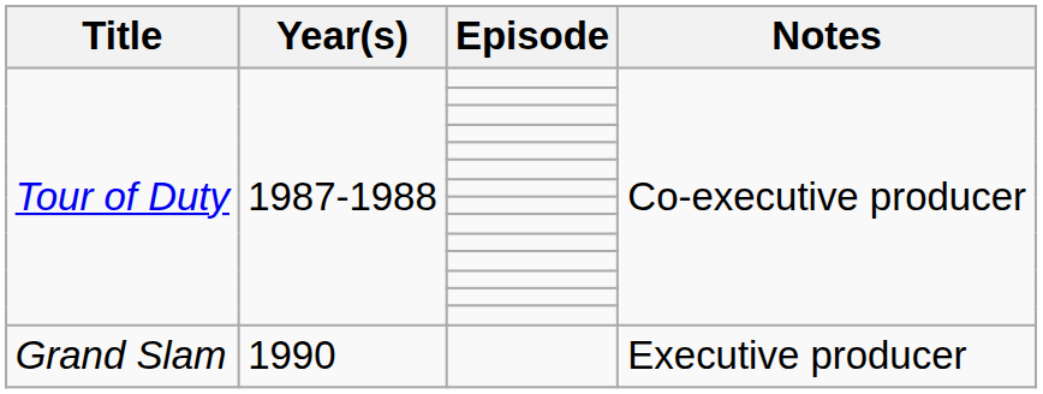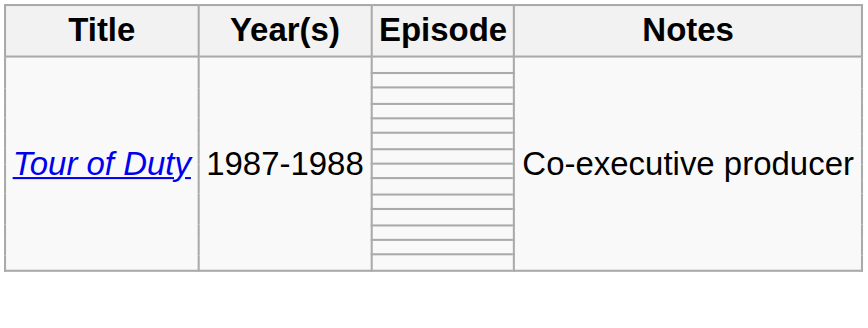- row: Grand Slam | 1990 | Executive producer
